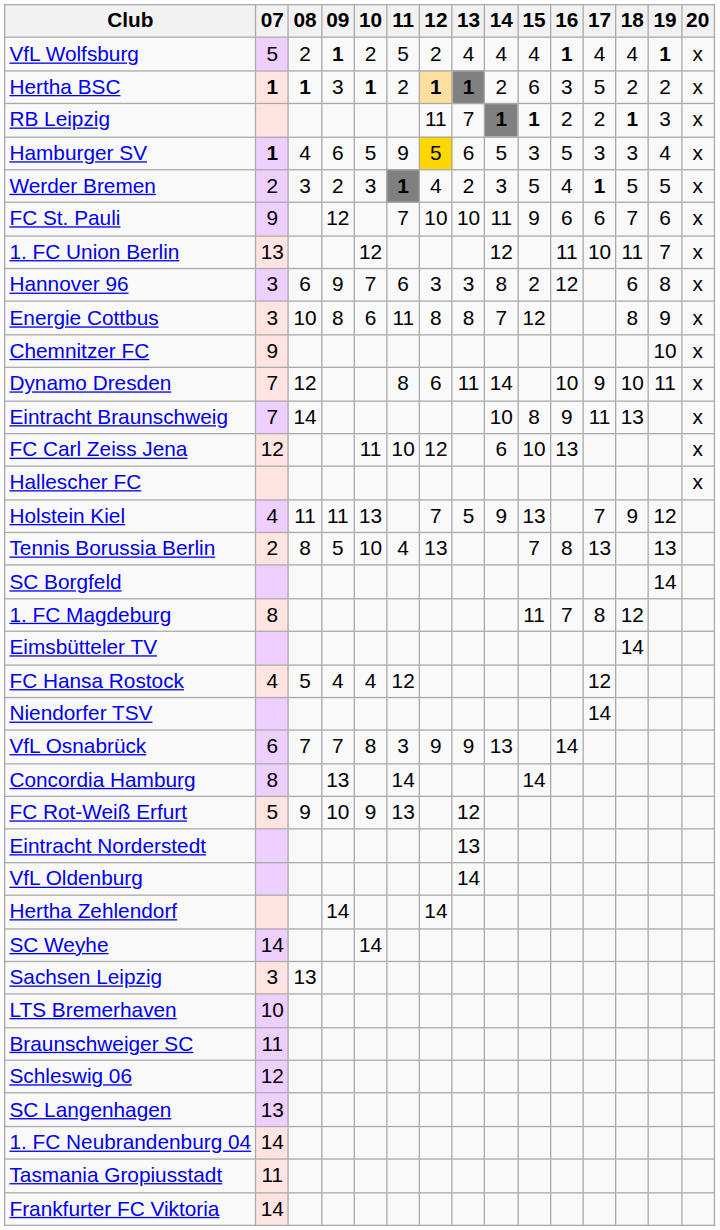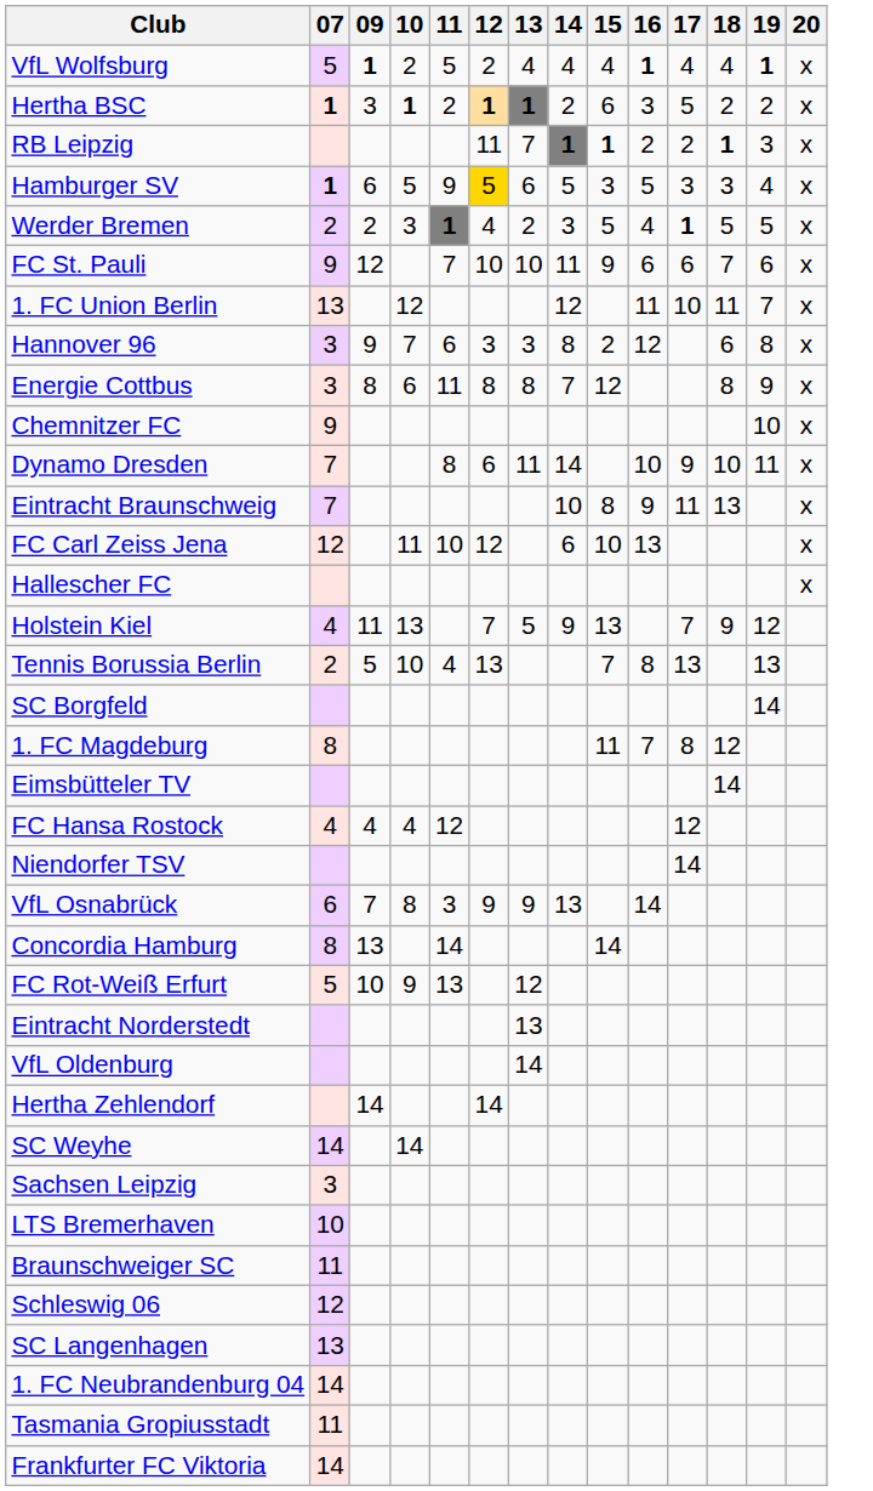- column: 08 | 2 | 1 | 4 | 3 | 6 | 10 | 12 | 14 | 11 | 8 | 5 | 7 | 9 | 13
